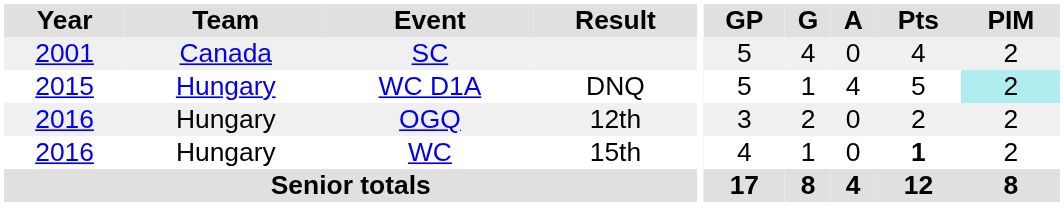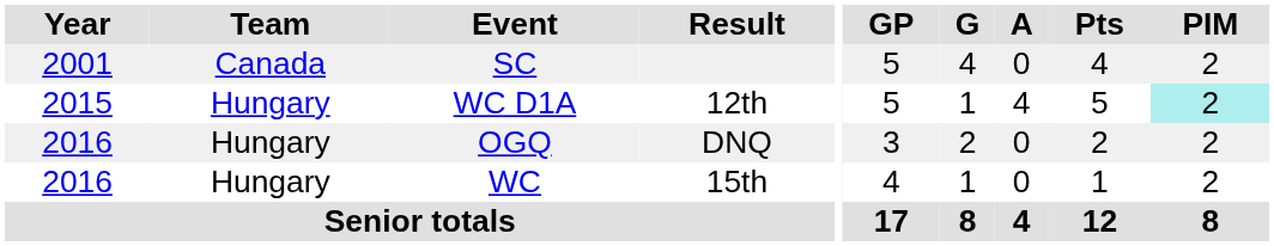WC D1A | Result: DNQ -> 12th
OGQ | Result: 12th -> DNQ
WC | Pts: bold -> normal
